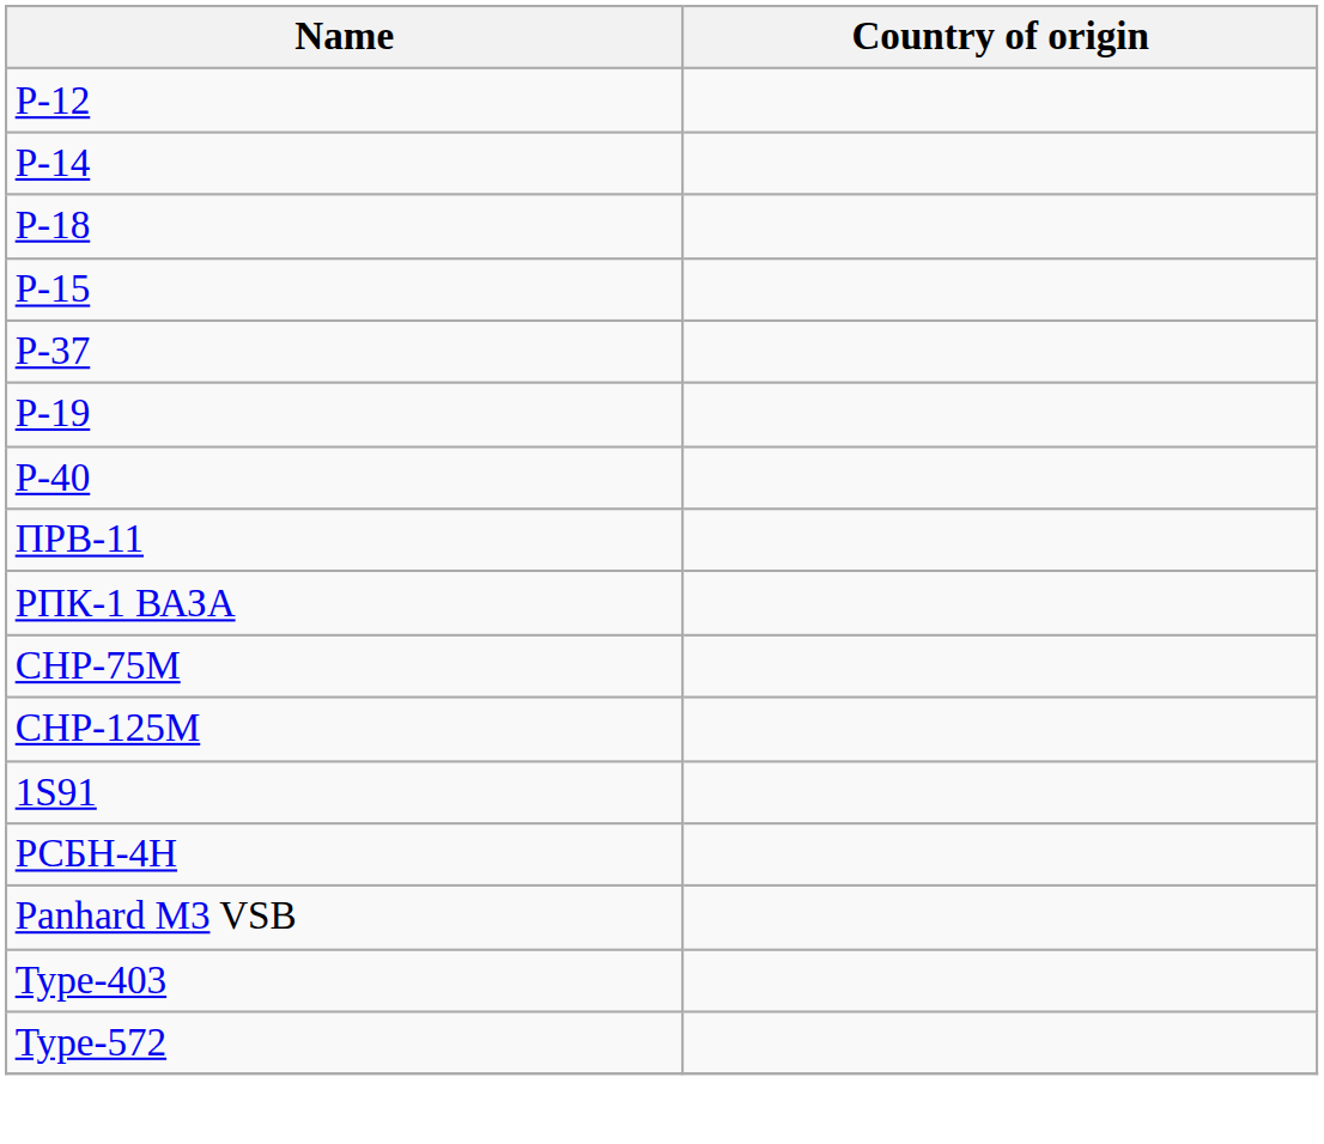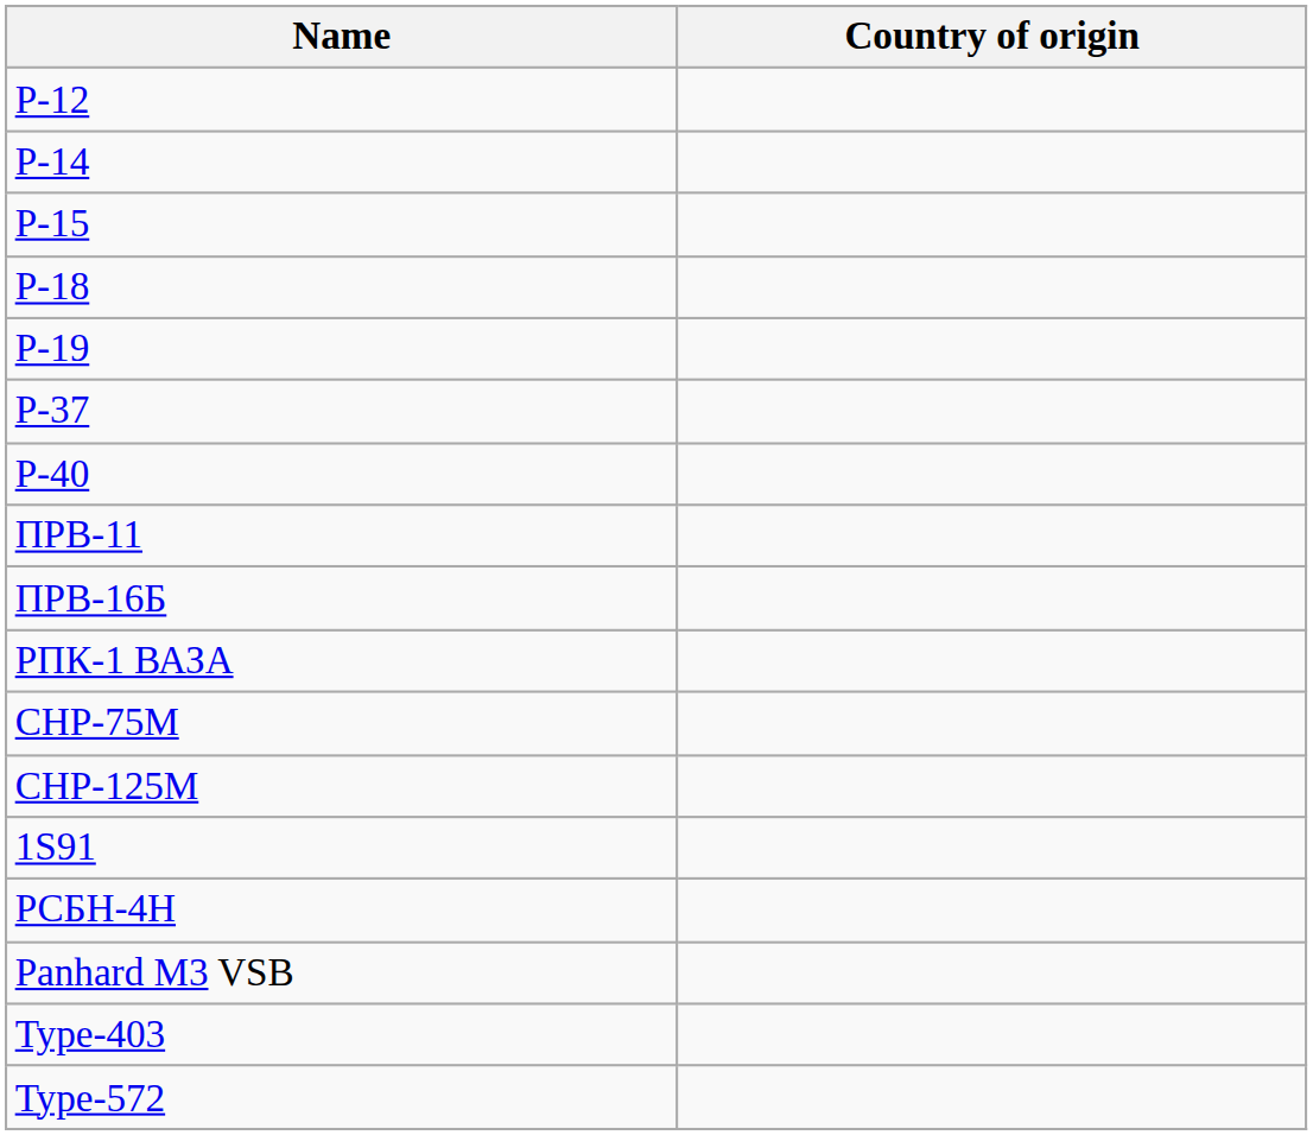rows swapped: P-15 <-> P-18
rows swapped: P-19 <-> P-37
+ row: ПРВ-16Б
